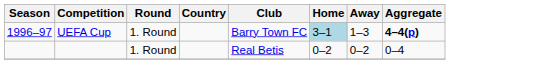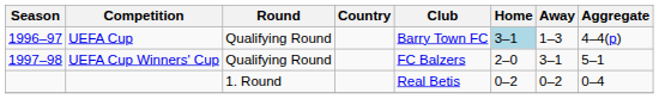UEFA Cup | Round: 1. Round -> Qualifying Round
UEFA Cup | Aggregate: bold -> normal
+ row: 1997–98 | UEFA Cup Winners' Cup | Qualifying Round | FC Balzers | 2–0 | 3–1 | 5–1
